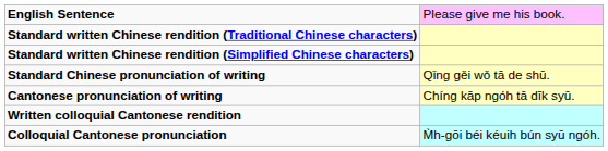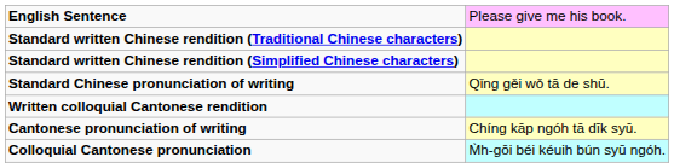rows swapped: Cantonese pronunciation of writing <-> Written colloquial Cantonese rendition
